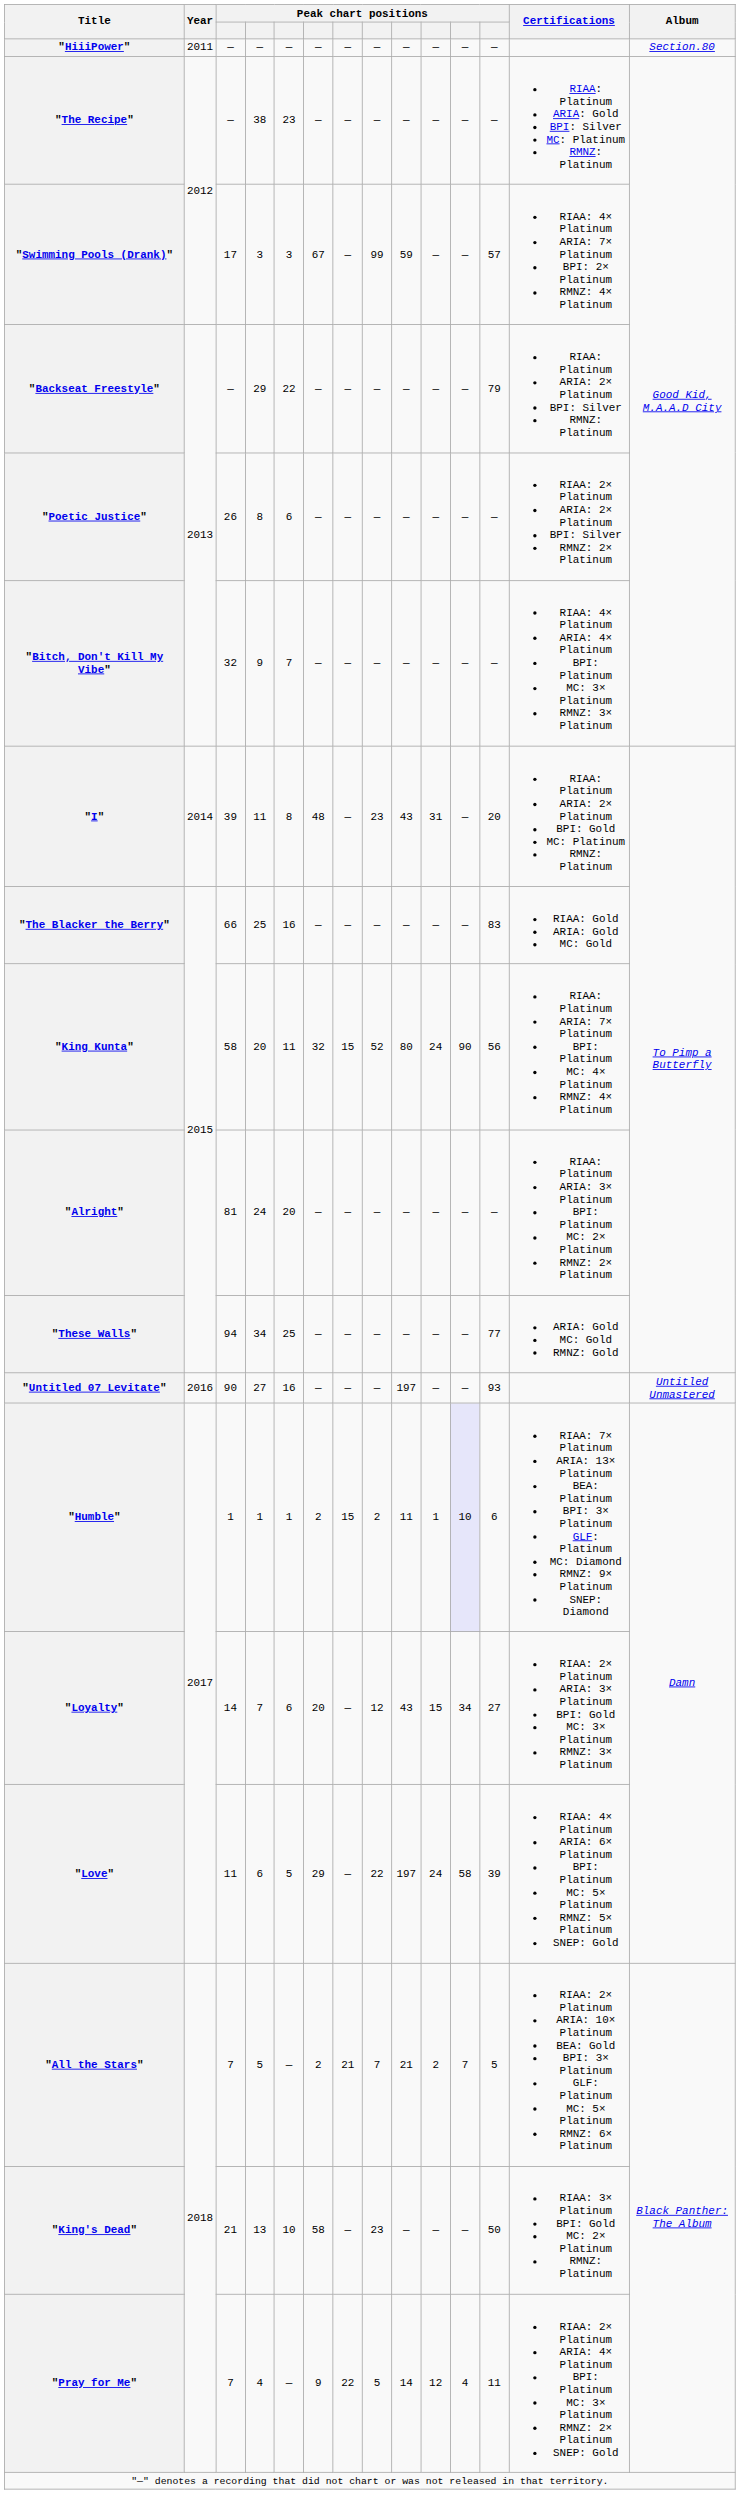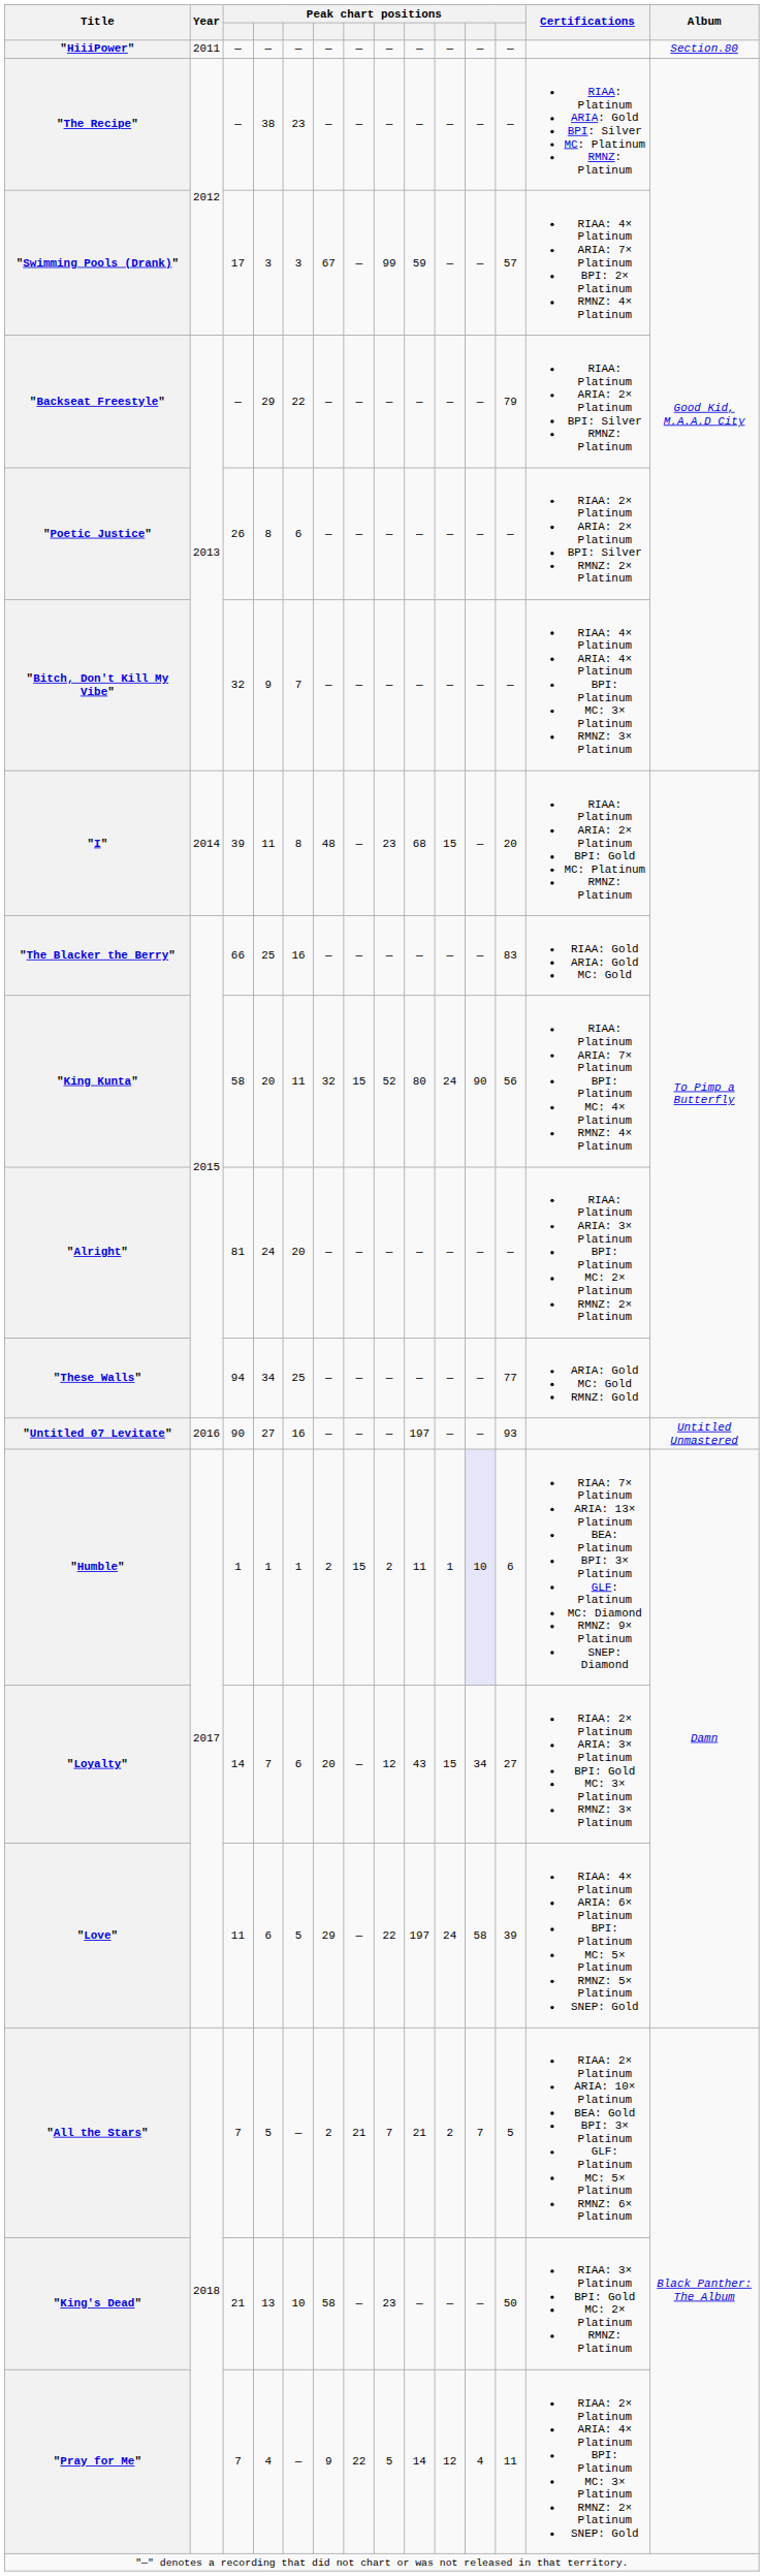"I" | column 9: 43 -> 68
"I" | column 10: 31 -> 15
